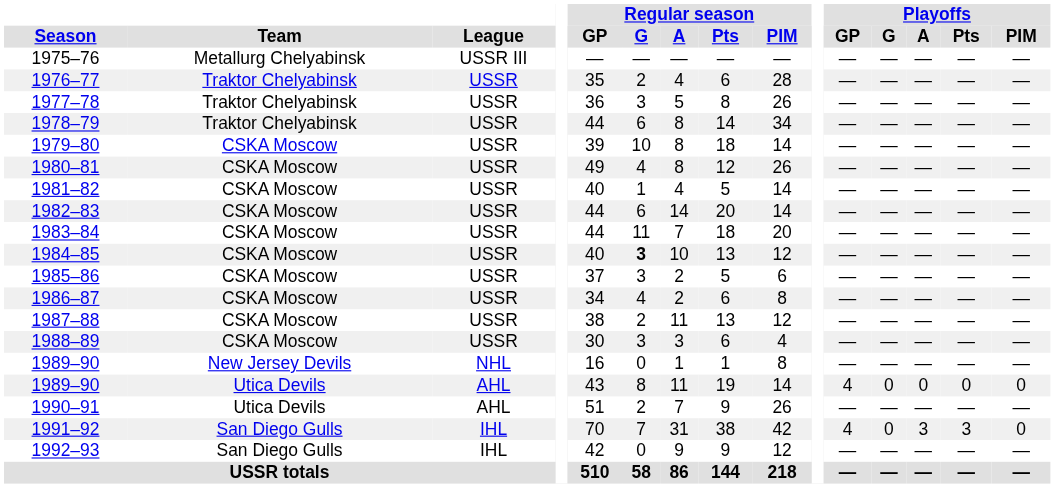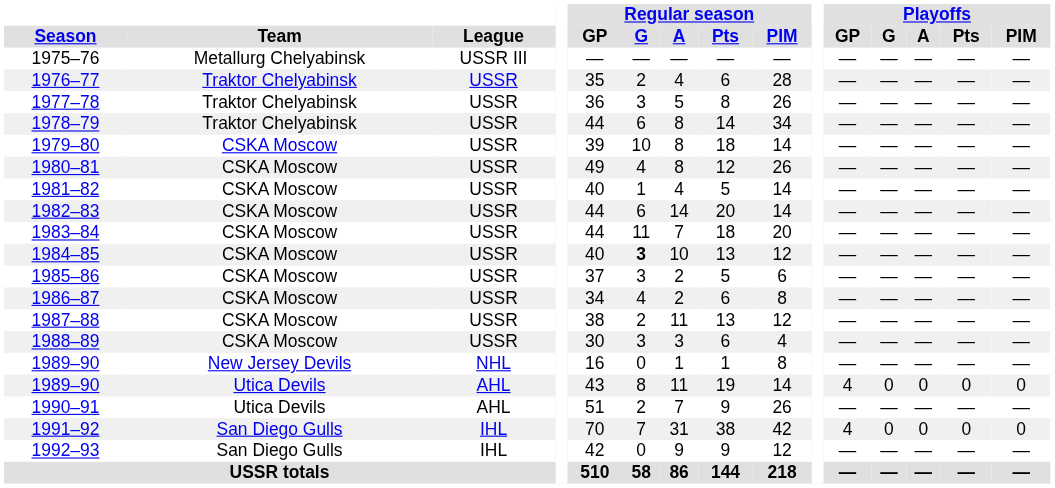1991–92 | Playoffs / A: 3 -> 0
1991–92 | Playoffs / Pts: 3 -> 0
